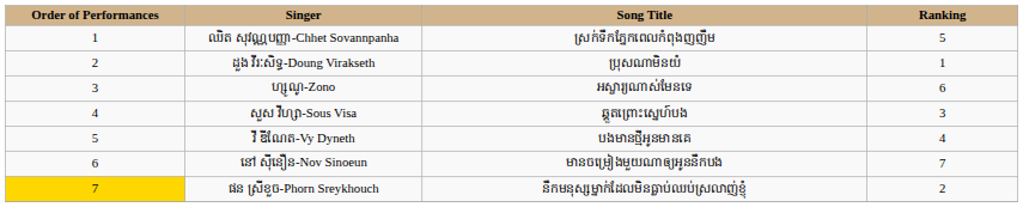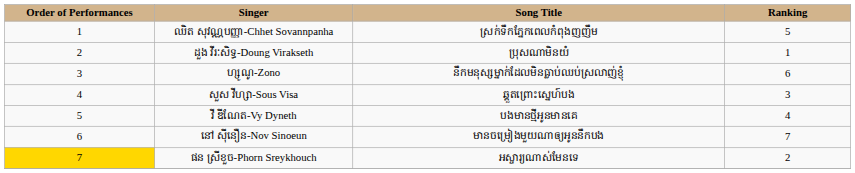ហ្សូណូ-Zono | Song Title: អស្ចារ្យណាស់មែនទេ -> នឹកមនុស្សម្នាក់ដែលមិនធ្លាប់ឈប់ស្រលាញ់ខ្ញុំ
ផន ស្រីខួច-Phorn Sreykhouch | Song Title: នឹកមនុស្សម្នាក់ដែលមិនធ្លាប់ឈប់ស្រលាញ់ខ្ញុំ -> អស្ចារ្យណាស់មែនទេ
